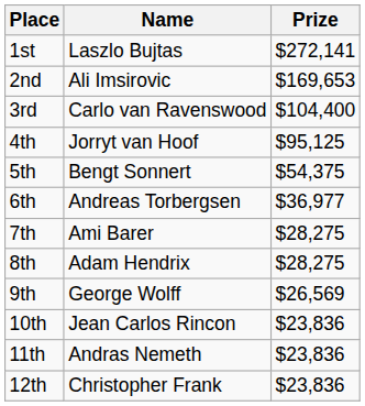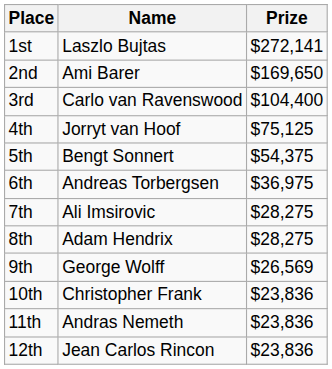2nd | Name: Ali Imsirovic -> Ami Barer
2nd | Prize: $169,653 -> $169,650
4th | Prize: $95,125 -> $75,125
6th | Prize: $36,977 -> $36,975
7th | Name: Ami Barer -> Ali Imsirovic
10th | Name: Jean Carlos Rincon -> Christopher Frank
12th | Name: Christopher Frank -> Jean Carlos Rincon
